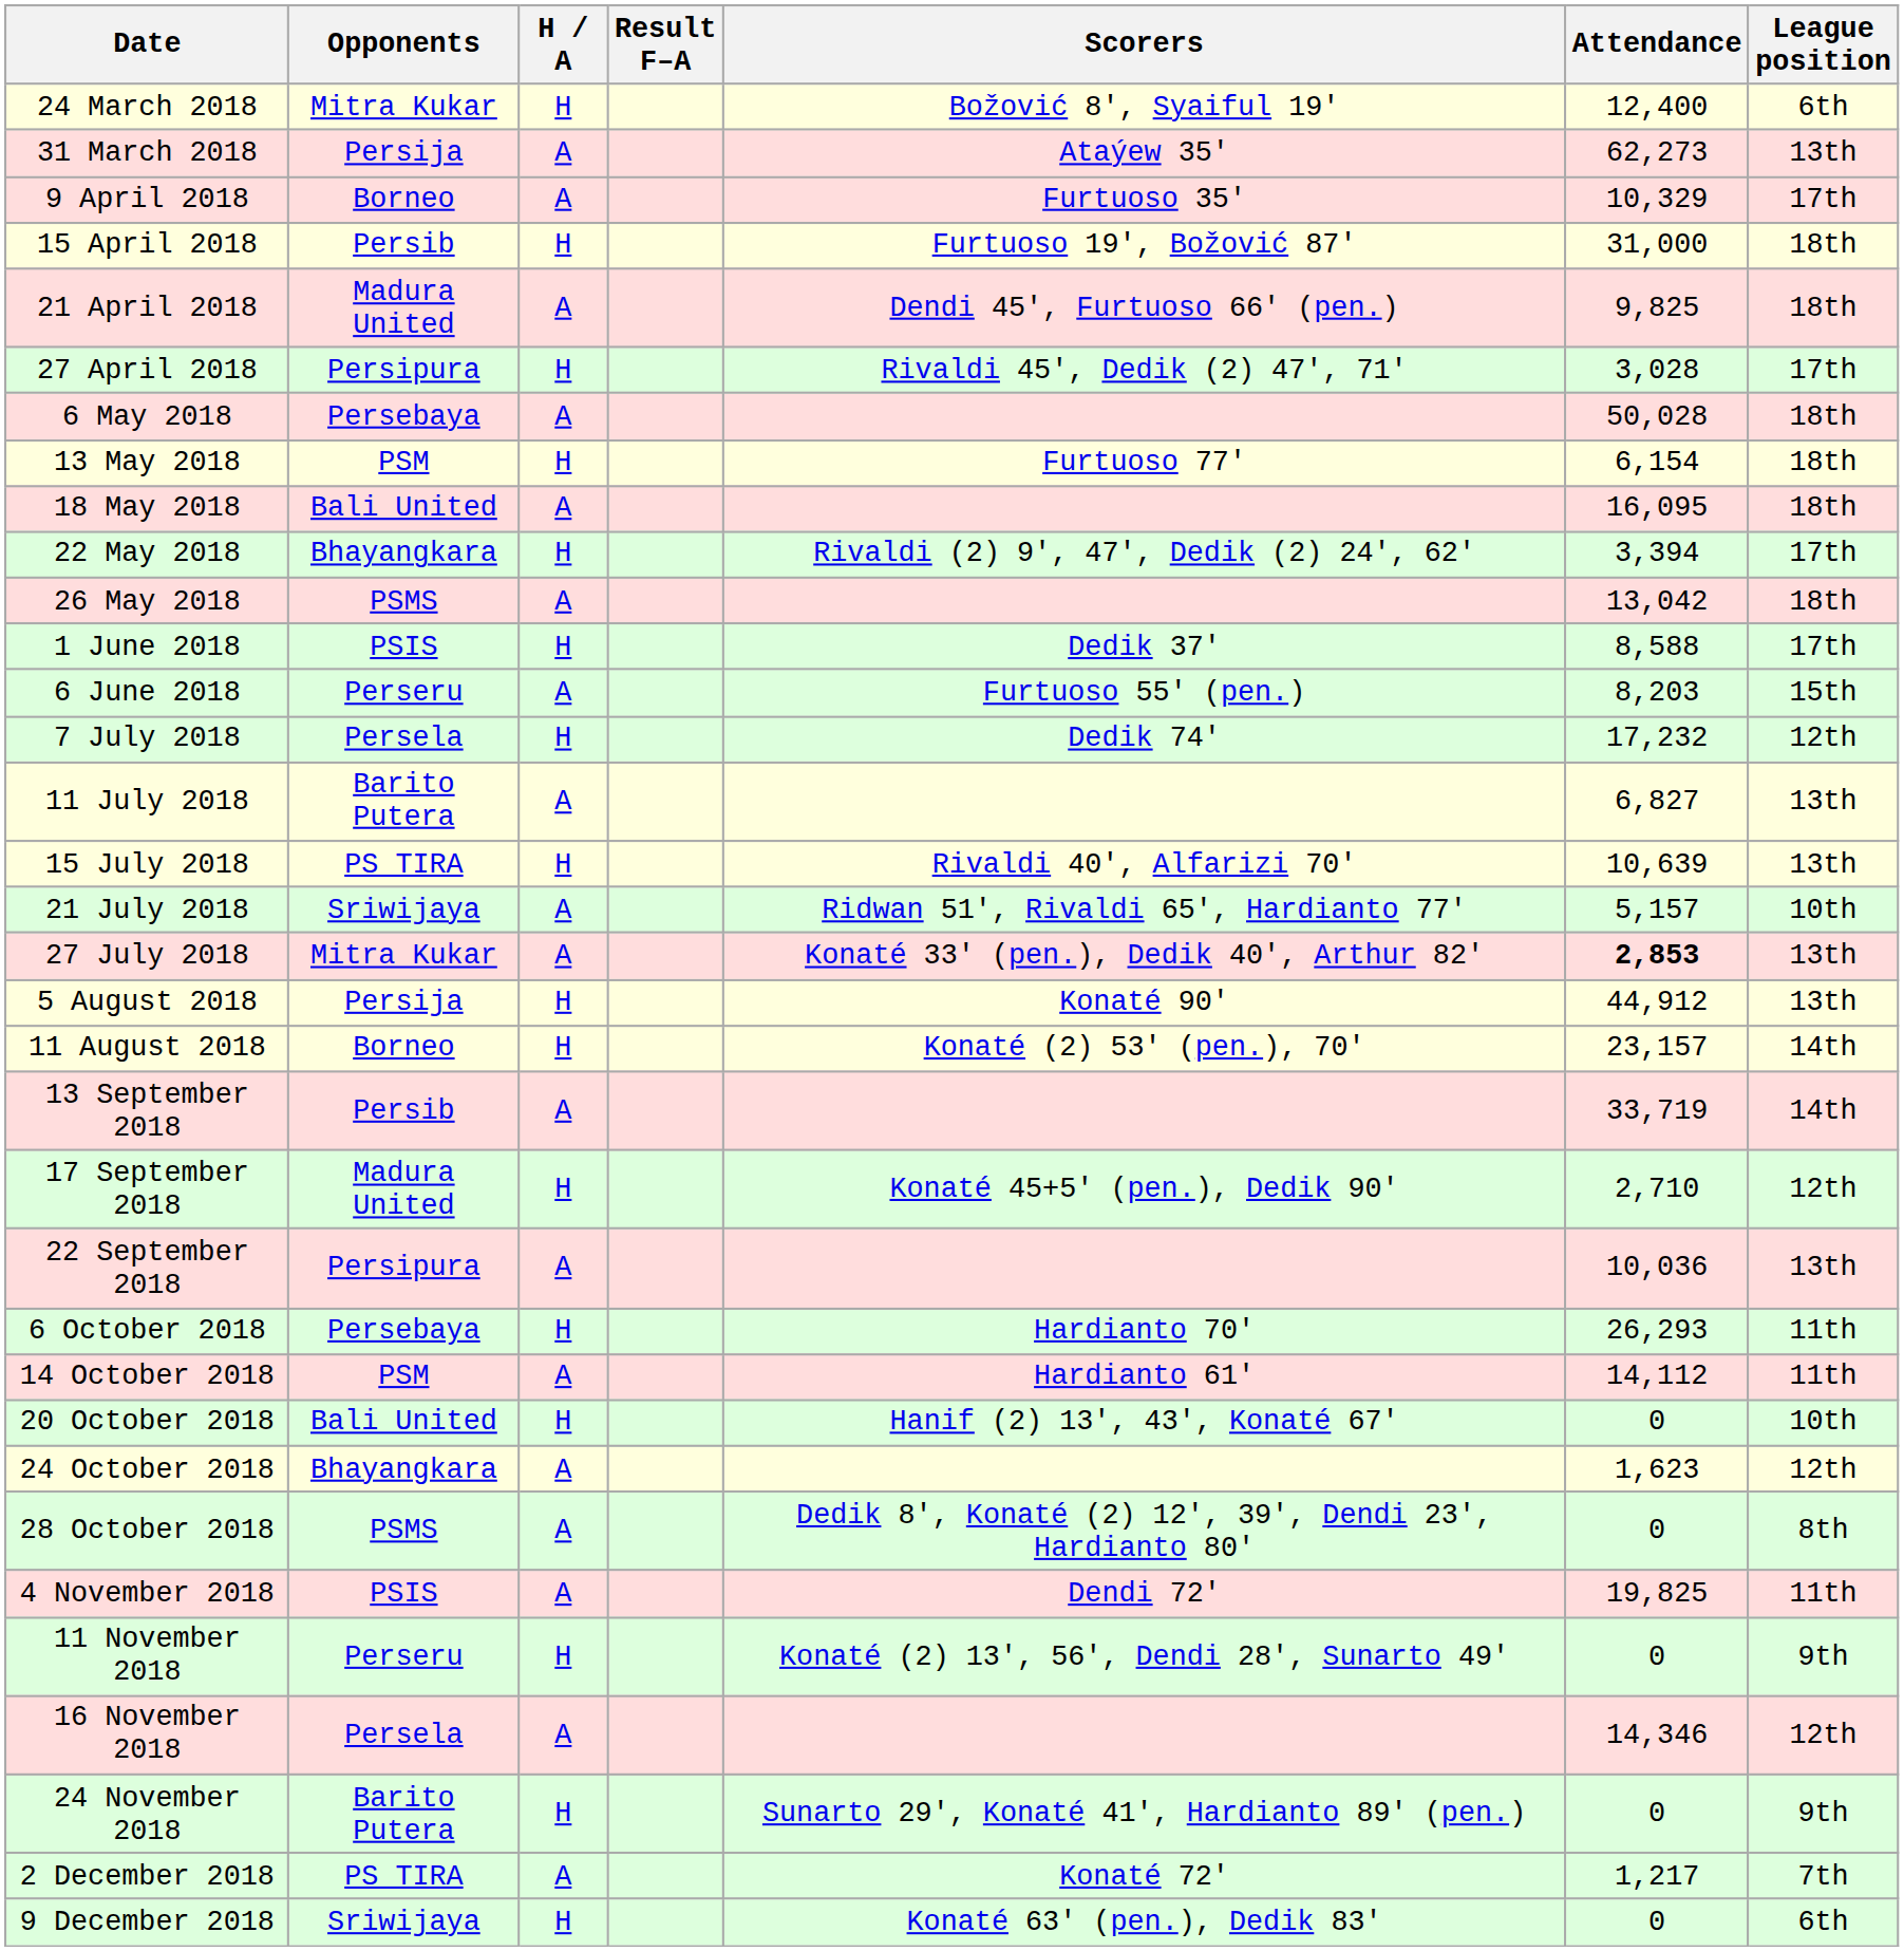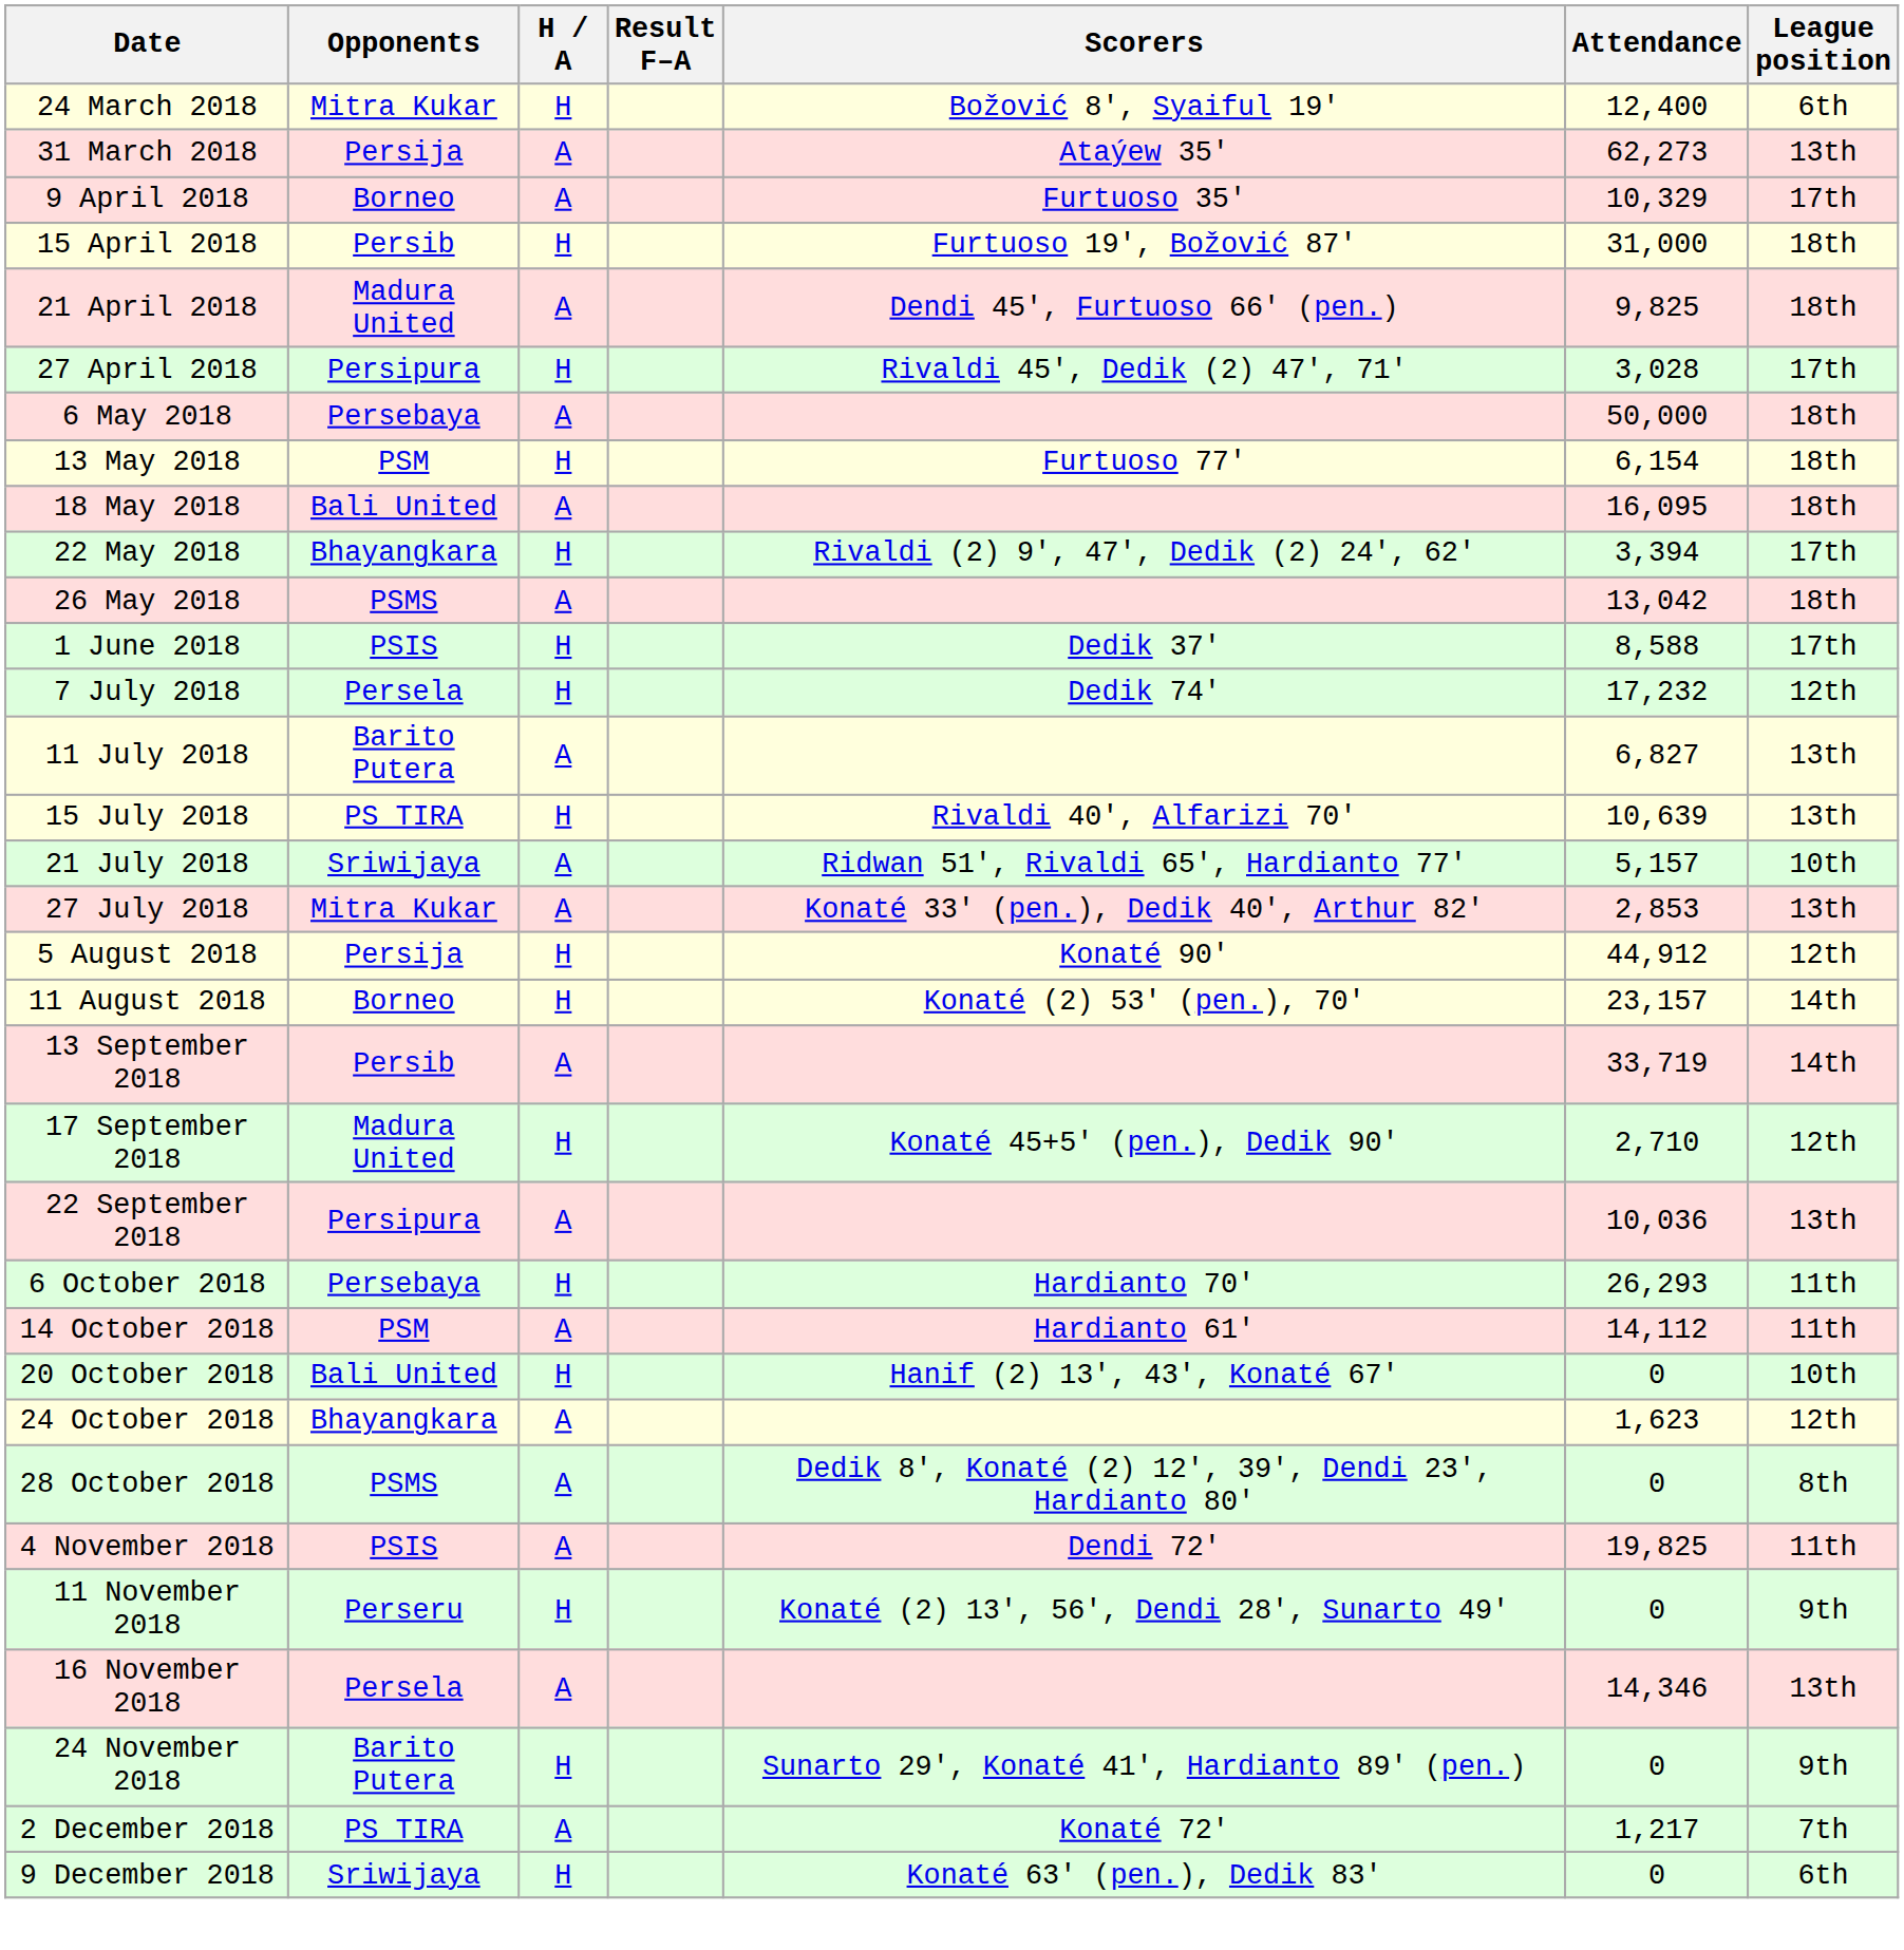6 May 2018 | Attendance: 50,028 -> 50,000
- row: 6 June 2018 | Perseru | A | Furtuoso 55' (pen.) | 8,203 | 15th
27 July 2018 | Attendance: bold -> normal
5 August 2018 | League position: 13th -> 12th
16 November 2018 | League position: 12th -> 13th
